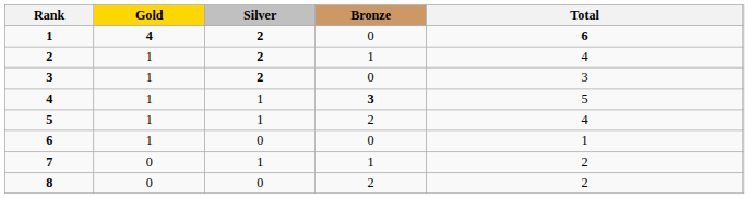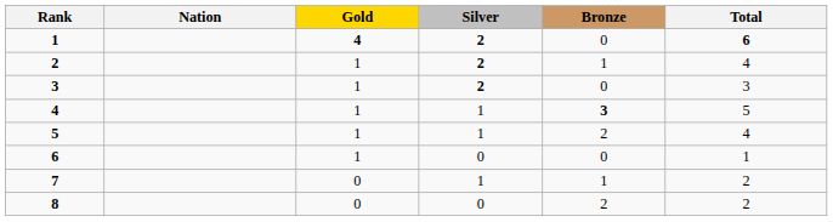+ column: Nation
